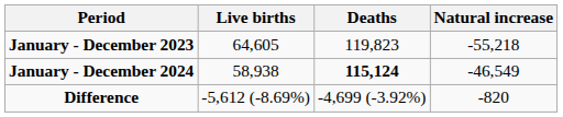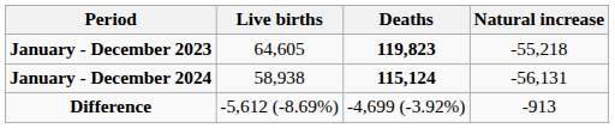January - December 2023 | Deaths: normal -> bold
January - December 2024 | Natural increase: -46,549 -> -56,131
Difference | Natural increase: -820 -> -913
